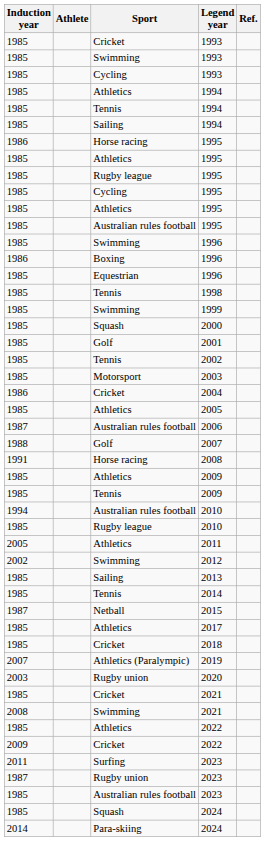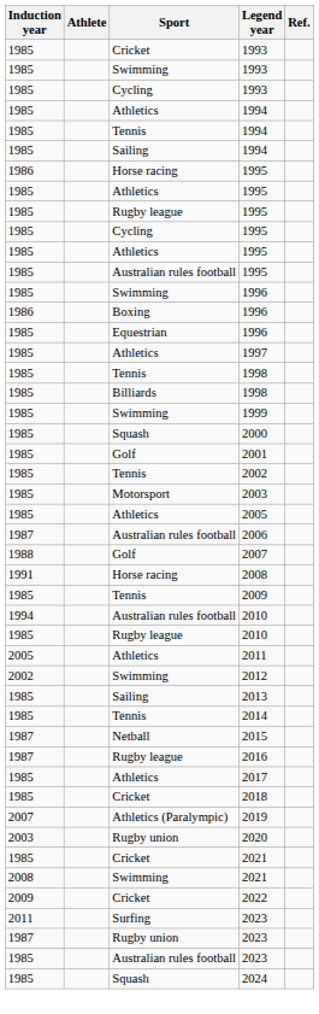+ row: 1985 | Athletics | 1997
+ row: 1985 | Billiards | 1998
- row: 1986 | Cricket | 2004
- row: 1985 | Athletics | 2009
+ row: 1987 | Rugby league | 2016
- row: 1985 | Athletics | 2022
- row: 2014 | Para-skiing | 2024
